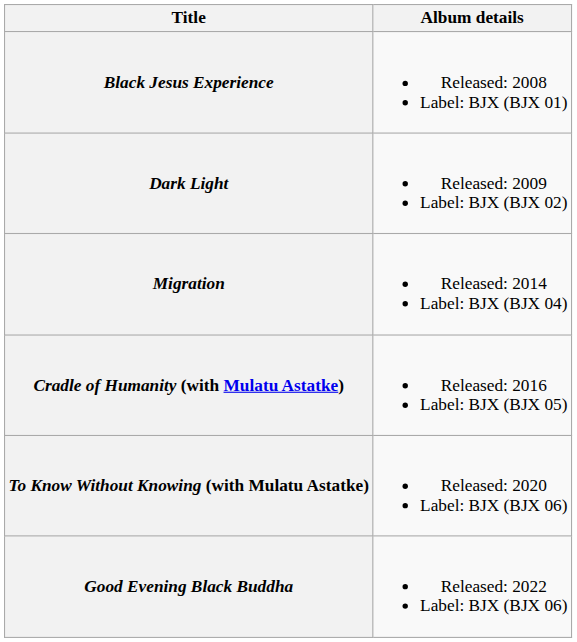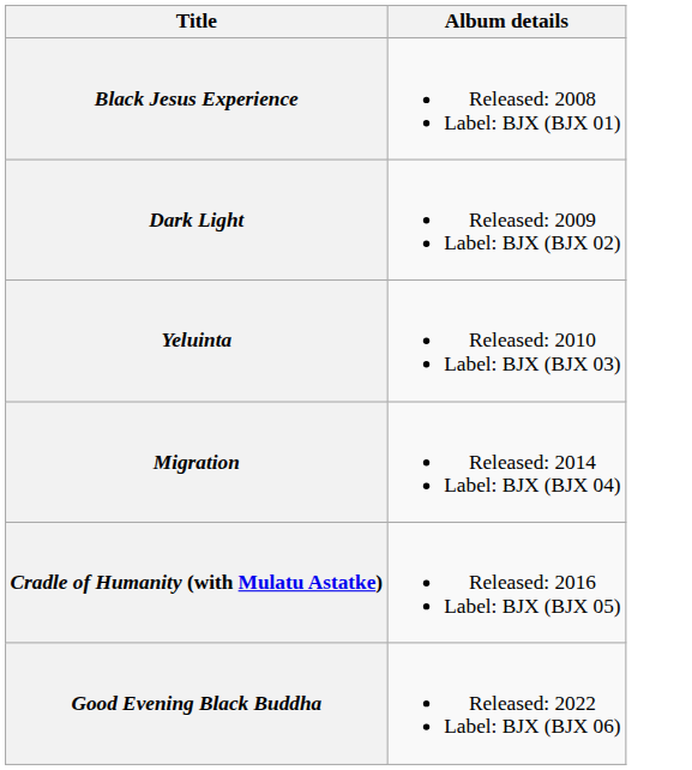+ row: Yeluinta | Released: 2010 Label: BJX (BJX 03)
- row: To Know Without Knowing (with Mulatu Astatke) | Released: 2020 Label: BJX (BJX 06)
